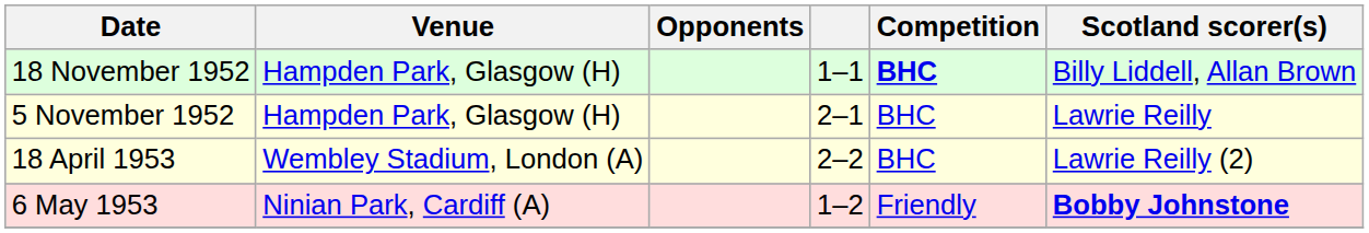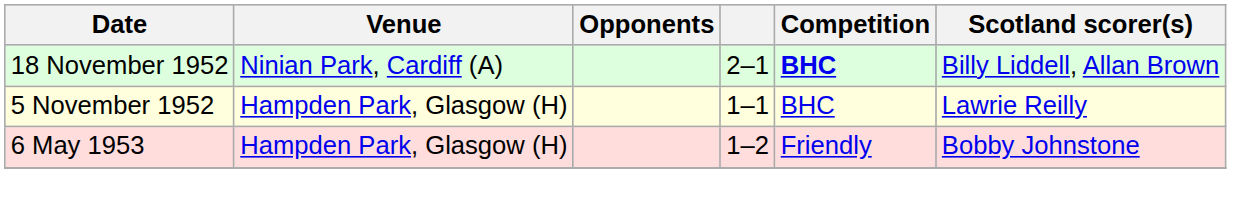18 November 1952 | Venue: Hampden Park, Glasgow (H) -> Ninian Park, Cardiff (A)
18 November 1952 | column 4: 1–1 -> 2–1
5 November 1952 | column 4: 2–1 -> 1–1
- row: 18 April 1953 | Wembley Stadium, London (A) | 2–2 | BHC | Lawrie Reilly (2)
6 May 1953 | Venue: Ninian Park, Cardiff (A) -> Hampden Park, Glasgow (H)
6 May 1953 | Scotland scorer(s): bold -> normal
